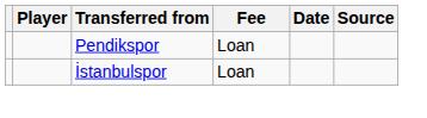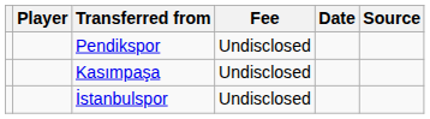Pendikspor | Fee: Loan -> Undisclosed
+ row: Kasımpaşa | Undisclosed
İstanbulspor | Fee: Loan -> Undisclosed
